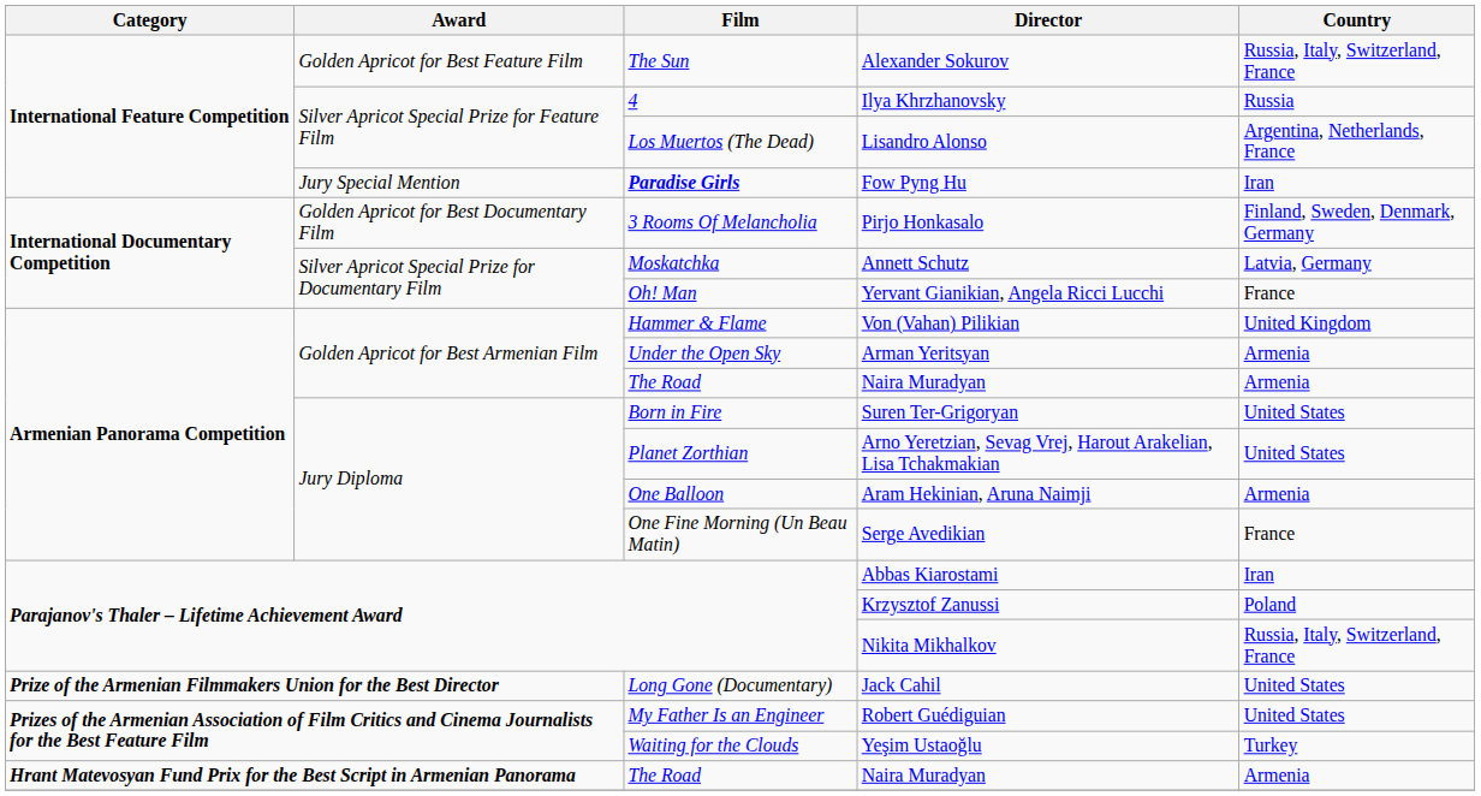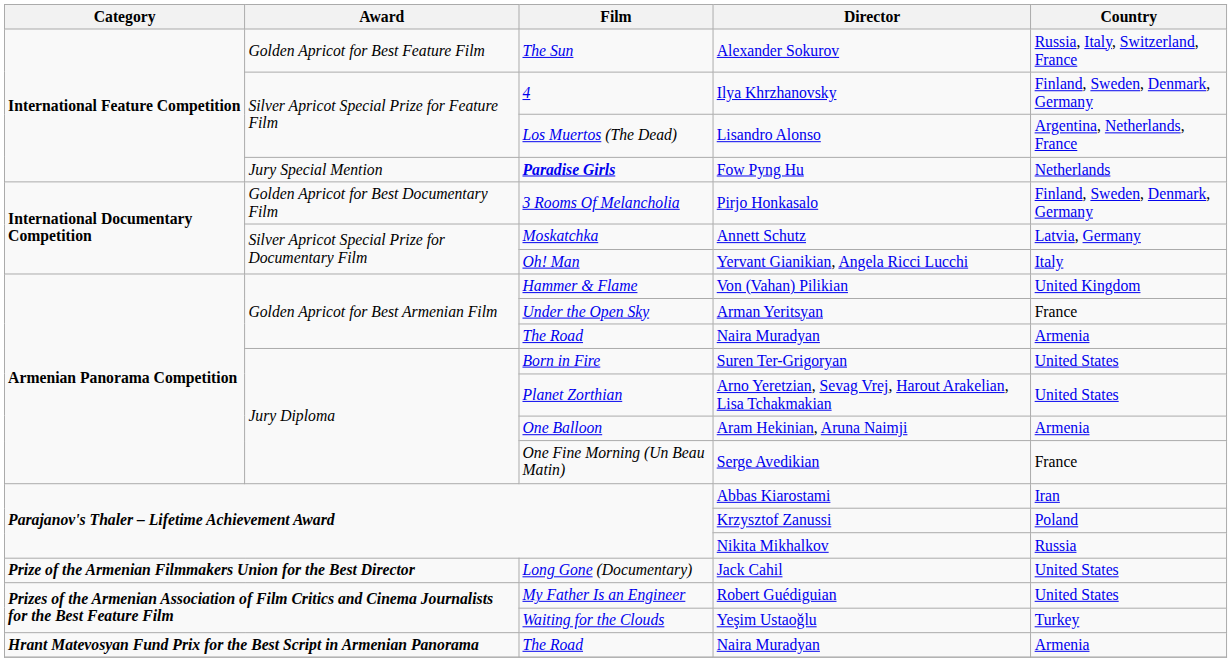Ilya Khrzhanovsky | Country: Russia -> Finland, Sweden, Denmark, Germany
Fow Pyng Hu | Country: Iran -> Netherlands
Yervant Gianikian, Angela Ricci Lucchi | Country: France -> Italy
Arman Yeritsyan | Country: Armenia -> France
Nikita Mikhalkov | Country: Russia, Italy, Switzerland, France -> Russia
